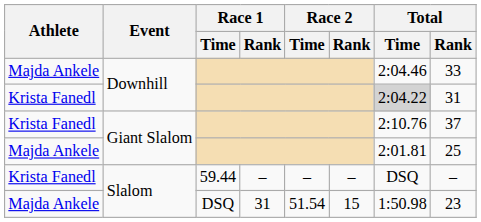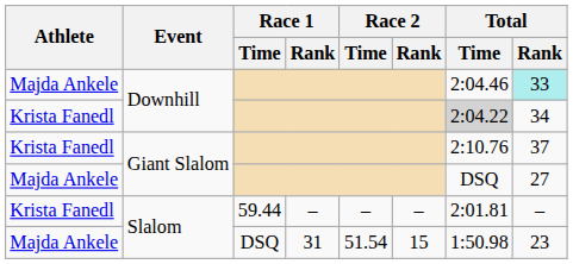Majda Ankele / Downhill | Total / Rank: no background -> paleturquoise background
Krista Fanedl / Downhill | Total / Rank: 31 -> 34
Majda Ankele / Giant Slalom | Total / Time: 2:01.81 -> DSQ
Majda Ankele / Giant Slalom | Total / Rank: 25 -> 27
Krista Fanedl / Slalom | Total / Time: DSQ -> 2:01.81
